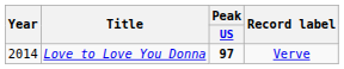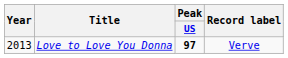Love to Love You Donna | Year: 2014 -> 2013
